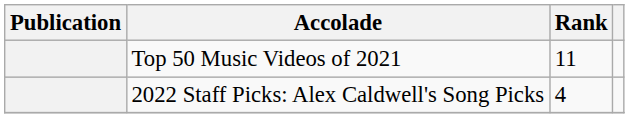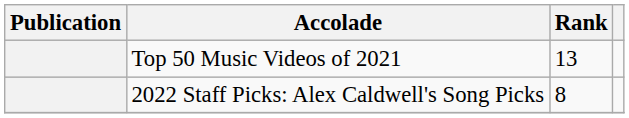Top 50 Music Videos of 2021 | Rank: 11 -> 13
2022 Staff Picks: Alex Caldwell's Song Picks | Rank: 4 -> 8
